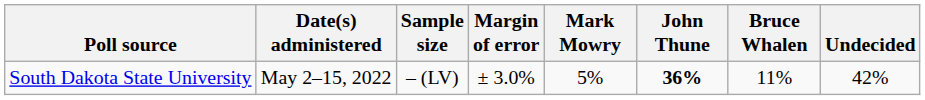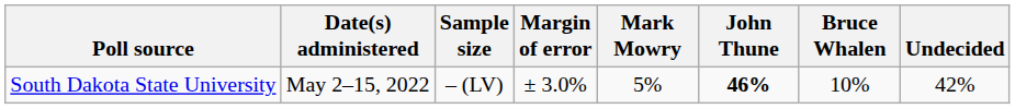South Dakota State University | John Thune: 36% -> 46%
South Dakota State University | Bruce Whalen: 11% -> 10%
